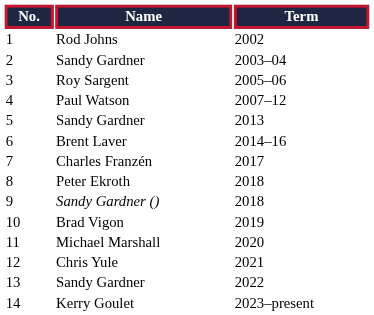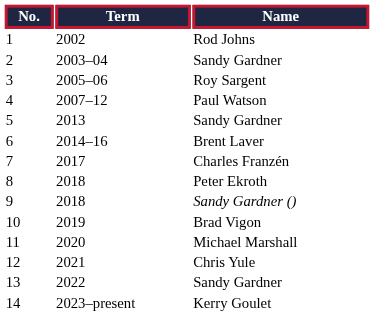columns swapped: Name <-> Term
